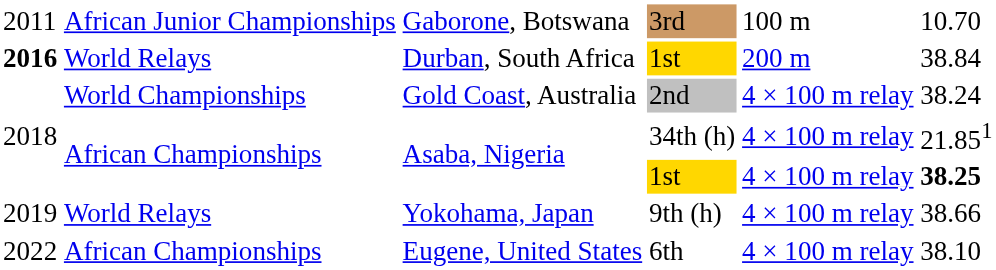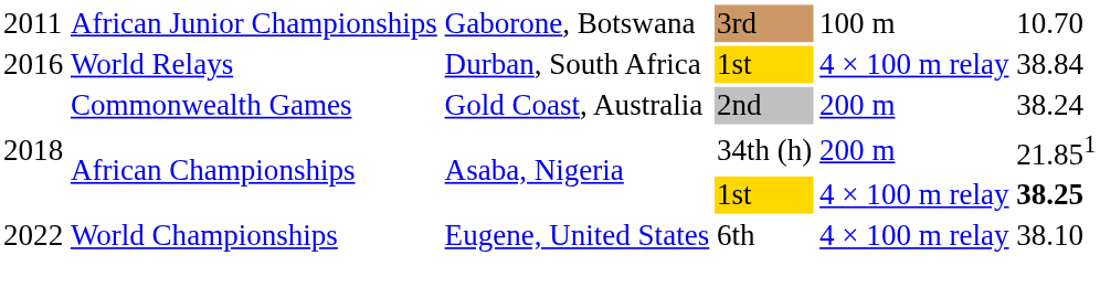Durban, South Africa | column 1: bold -> normal
Durban, South Africa | column 5: 200 m -> 4 × 100 m relay
Gold Coast, Australia | column 2: World Championships -> Commonwealth Games
Gold Coast, Australia | column 5: 4 × 100 m relay -> 200 m
Asaba, Nigeria / 34th (h) | column 5: 4 × 100 m relay -> 200 m
- row: 2019 | World Relays | Yokohama, Japan | 9th (h) | 4 × 100 m relay | 38.66
Eugene, United States | column 2: African Championships -> World Championships
